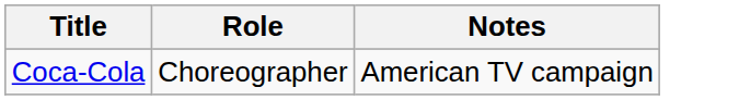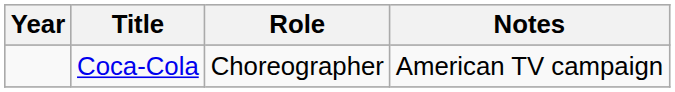+ column: Year
